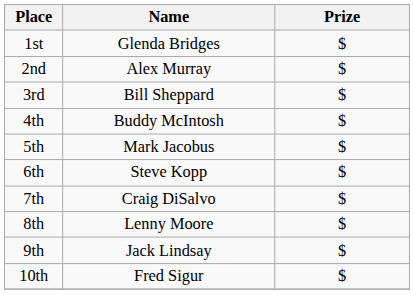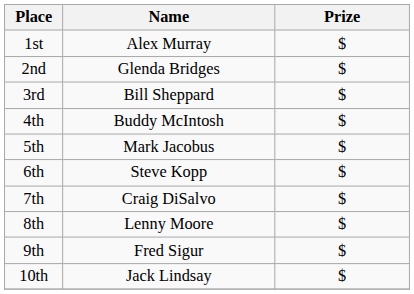1st | Name: Glenda Bridges -> Alex Murray
2nd | Name: Alex Murray -> Glenda Bridges
9th | Name: Jack Lindsay -> Fred Sigur
10th | Name: Fred Sigur -> Jack Lindsay
